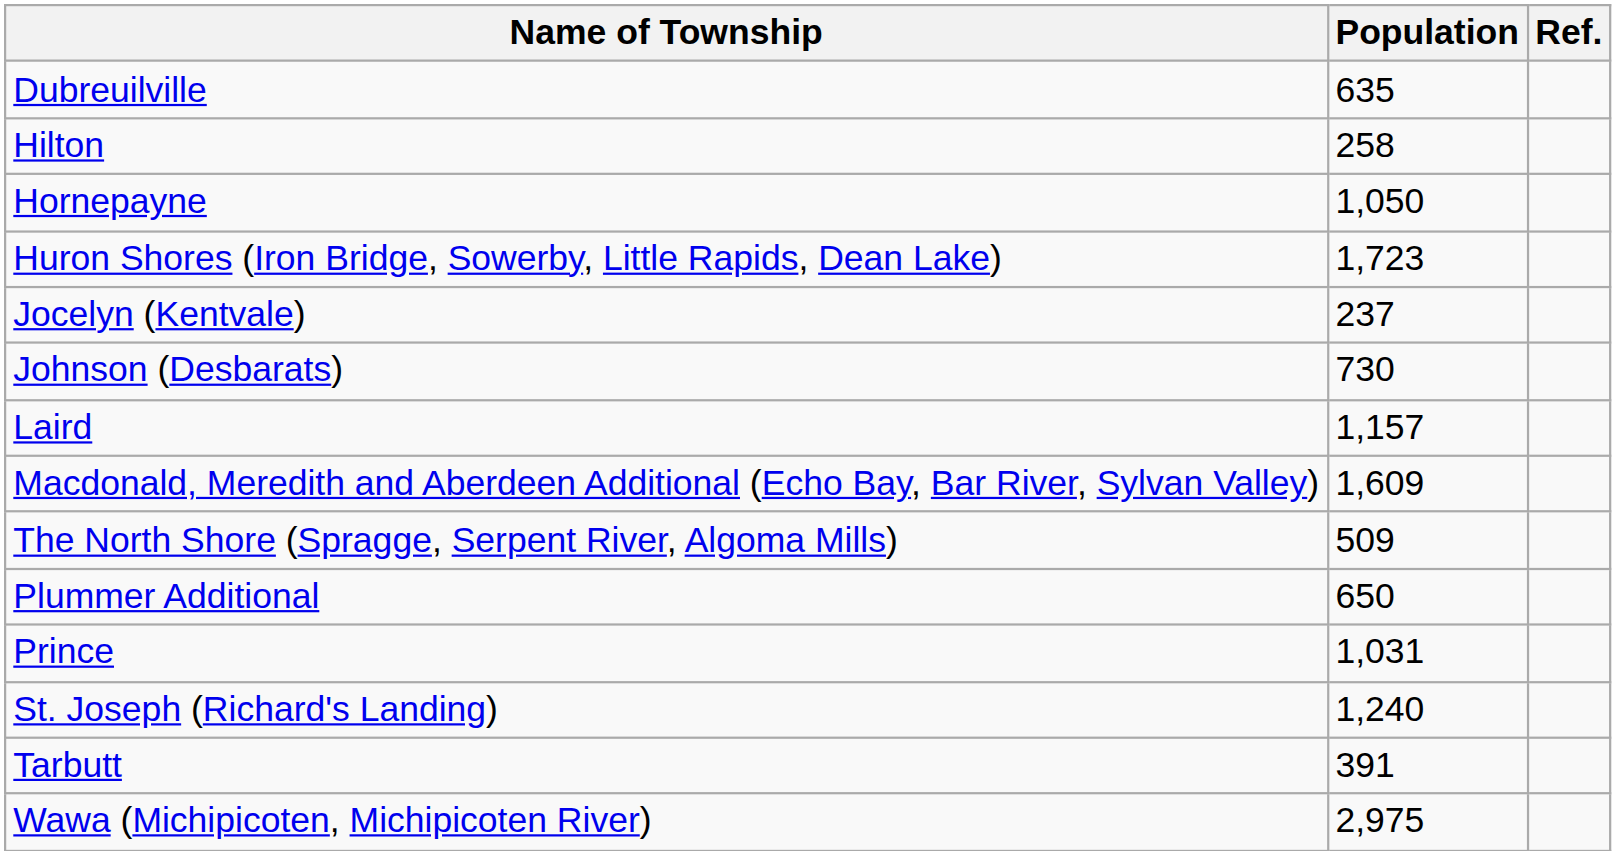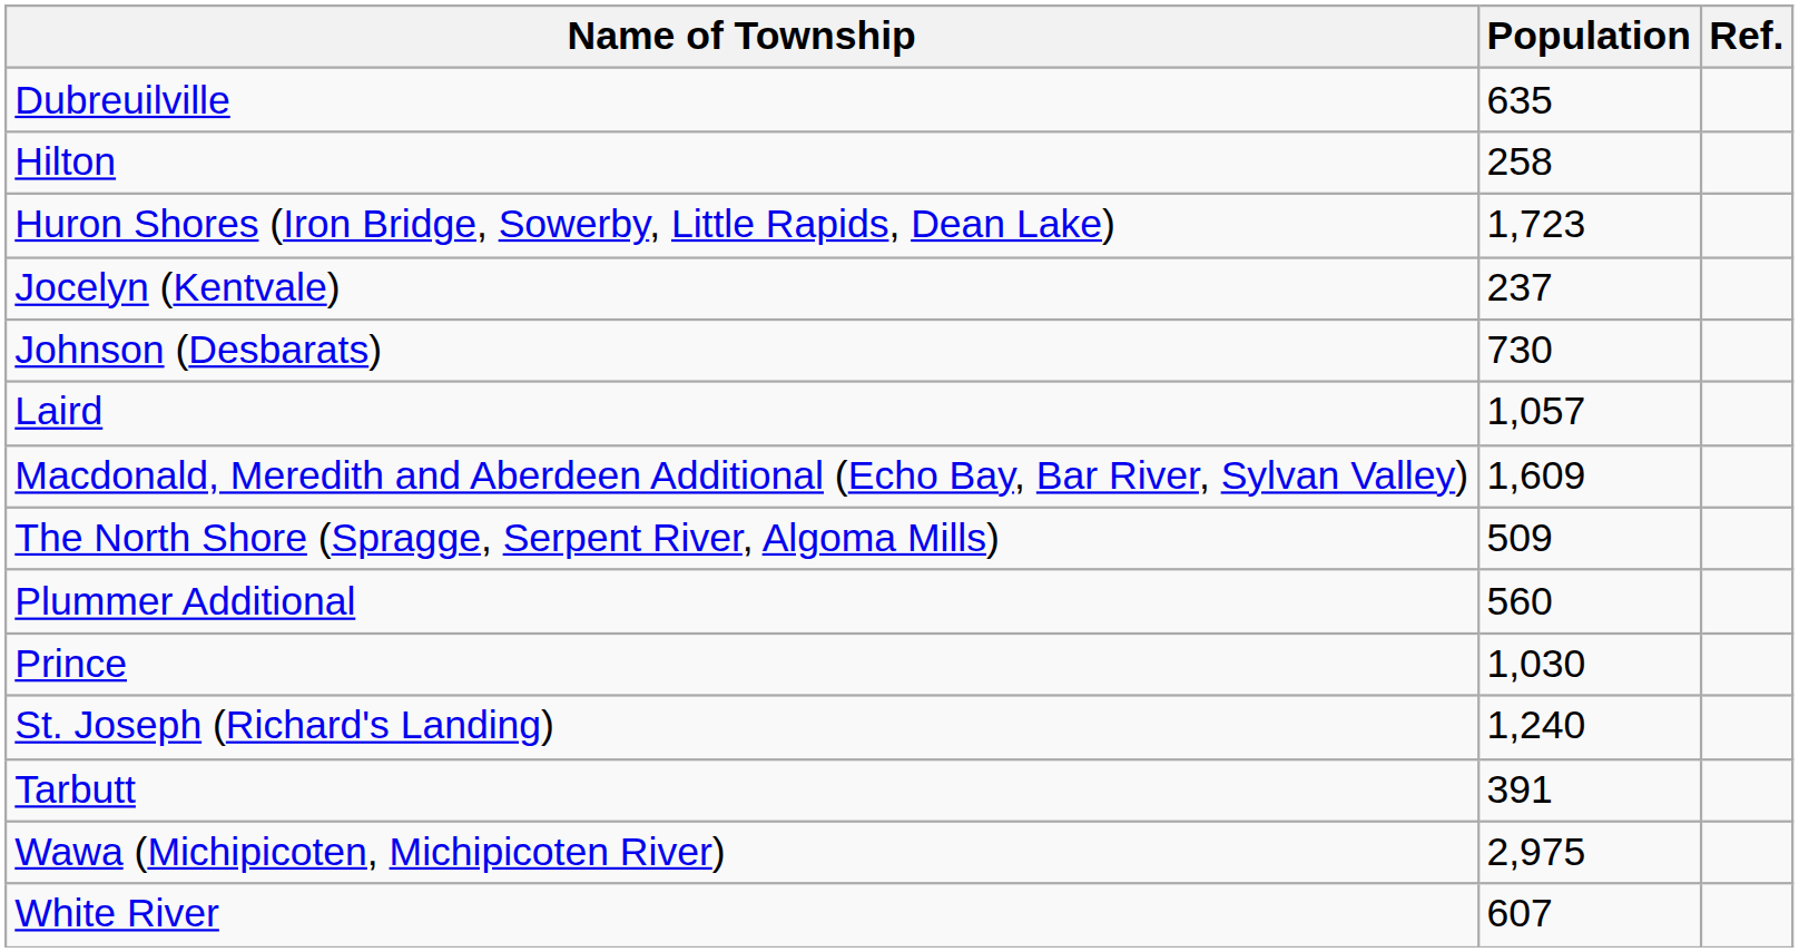- row: Hornepayne | 1,050
Laird | Population: 1,157 -> 1,057
Plummer Additional | Population: 650 -> 560
Prince | Population: 1,031 -> 1,030
+ row: White River | 607
